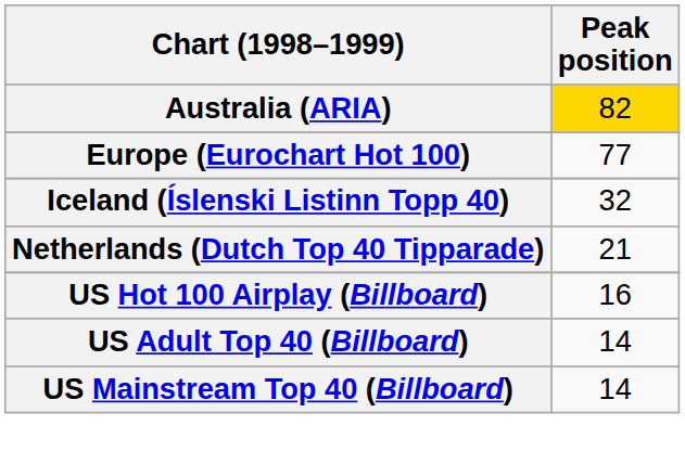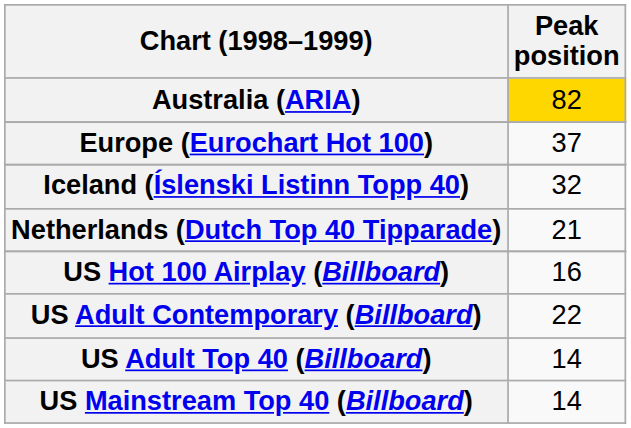Europe (Eurochart Hot 100) | Peak position: 77 -> 37
+ row: US Adult Contemporary (Billboard) | 22
